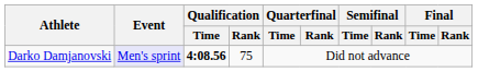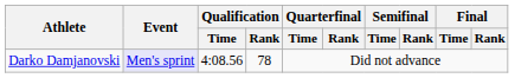Darko Damjanovski | Qualification / Time: bold -> normal
Darko Damjanovski | Qualification / Rank: 75 -> 78
